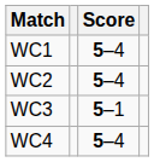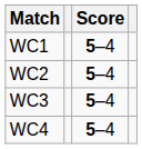WC3 | Score: 5–1 -> 5–4
